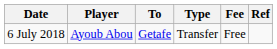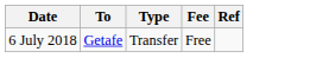- column: Player | Ayoub Abou
